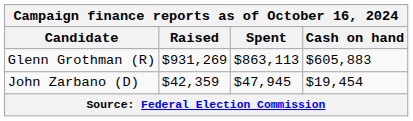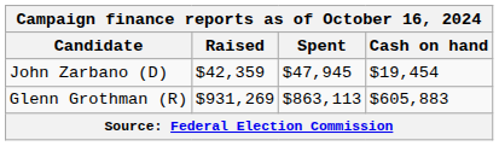rows swapped: Glenn Grothman (R) <-> John Zarbano (D)
